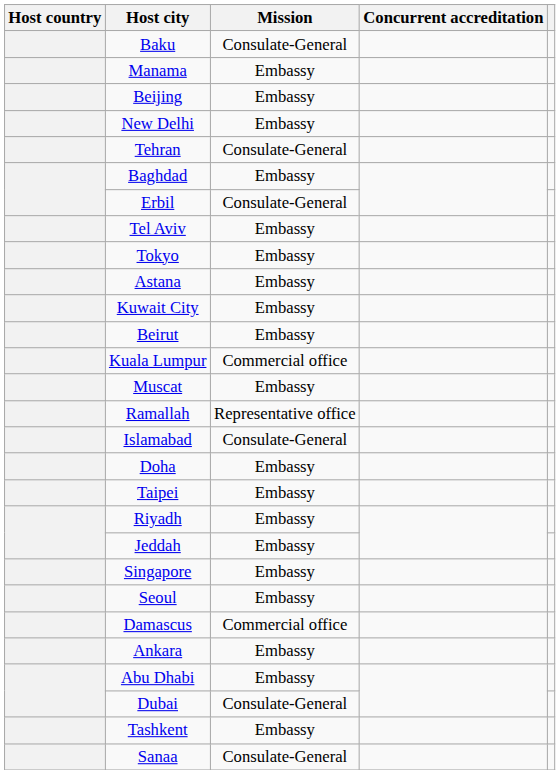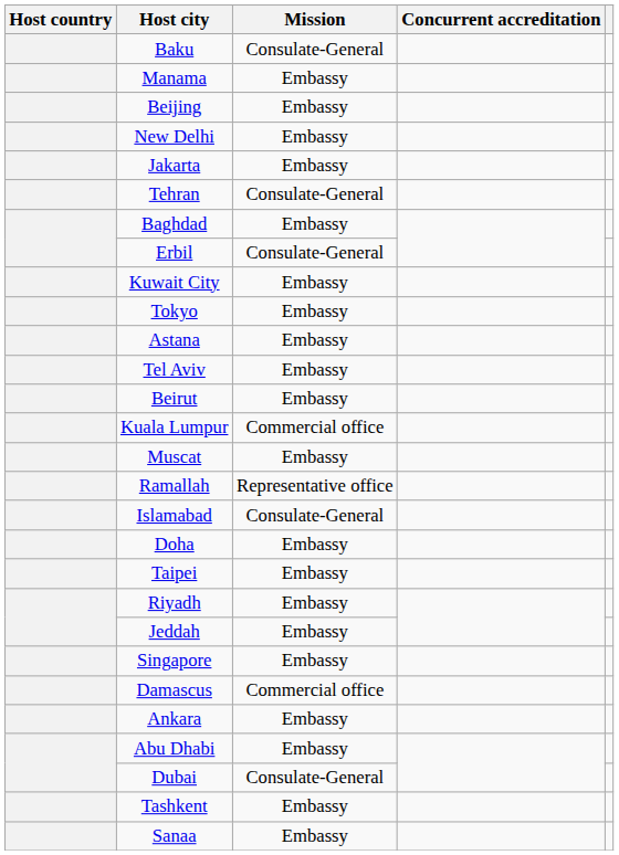+ row: Jakarta | Embassy
rows swapped: Tel Aviv <-> Kuwait City
- row: Seoul | Embassy
Sanaa | Mission: Consulate-General -> Embassy
